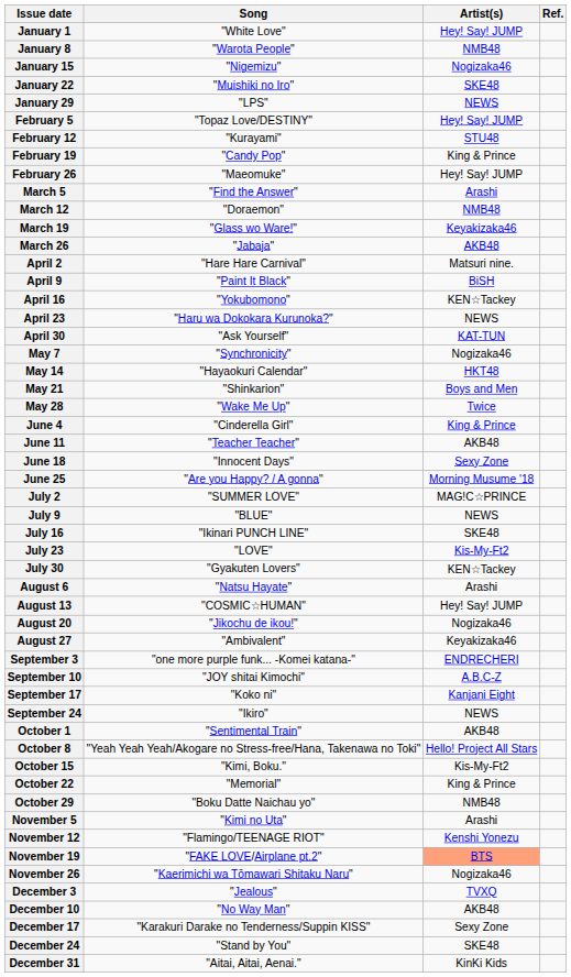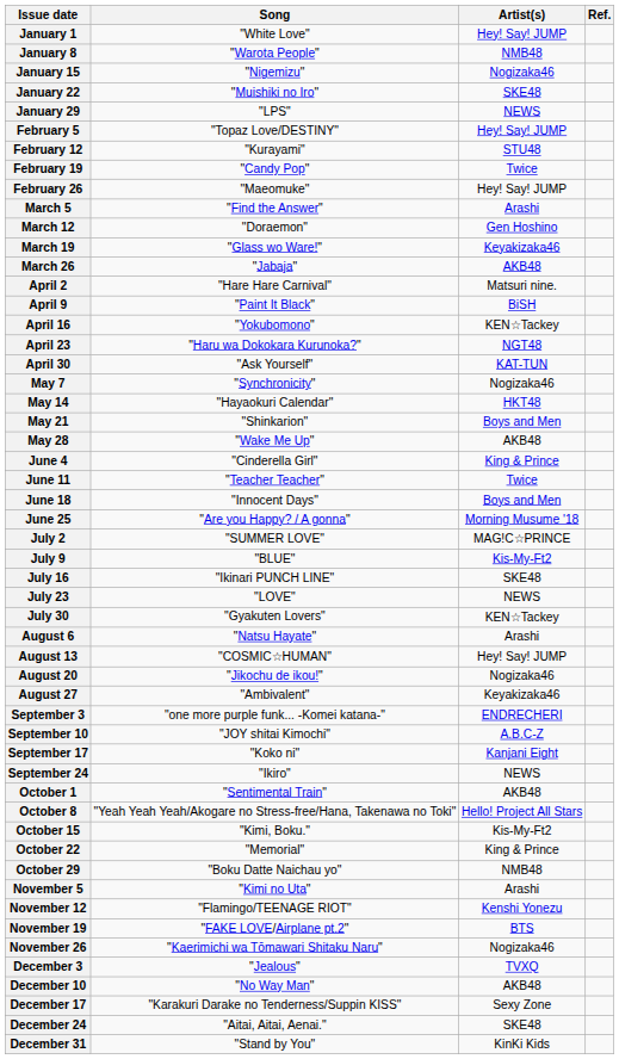February 19 | Artist(s): King & Prince -> Twice
March 12 | Artist(s): NMB48 -> Gen Hoshino
April 23 | Artist(s): NEWS -> NGT48
May 28 | Artist(s): Twice -> AKB48
June 11 | Artist(s): AKB48 -> Twice
June 18 | Artist(s): Sexy Zone -> Boys and Men
July 9 | Artist(s): NEWS -> Kis-My-Ft2
July 23 | Artist(s): Kis-My-Ft2 -> NEWS
November 19 | Artist(s): lightsalmon background -> no background
December 24 | Song: "Stand by You" -> "Aitai, Aitai, Aenai."
December 31 | Song: "Aitai, Aitai, Aenai." -> "Stand by You"
